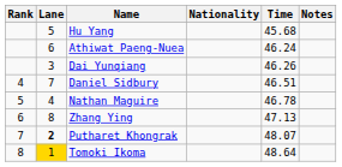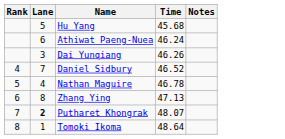- column: Nationality
Daniel Sidbury | Time: 46.51 -> 46.52
Tomoki Ikoma | Lane: gold background -> no background
